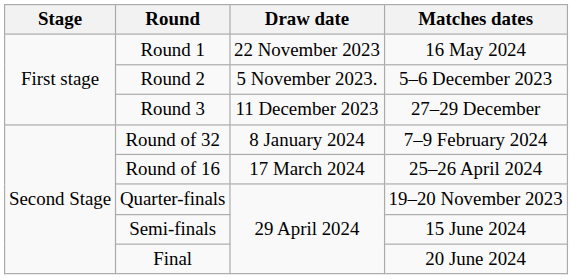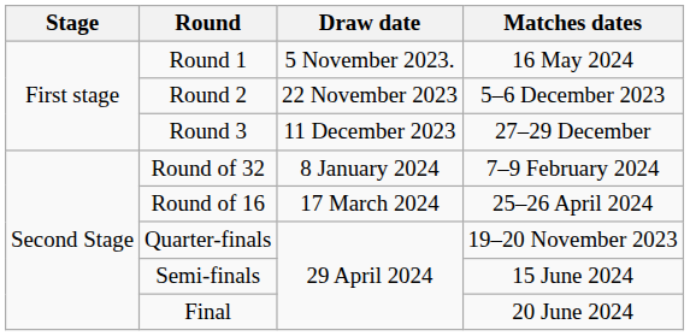Round 1 | Draw date: 22 November 2023 -> 5 November 2023.
Round 2 | Draw date: 5 November 2023. -> 22 November 2023
